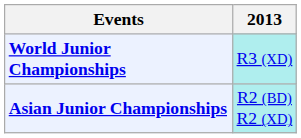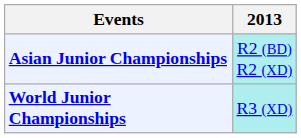rows swapped: Asian Junior Championships <-> World Junior Championships
